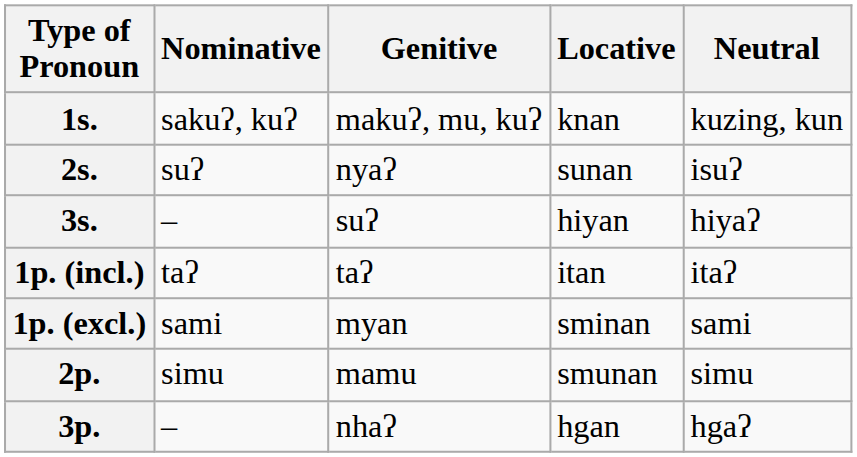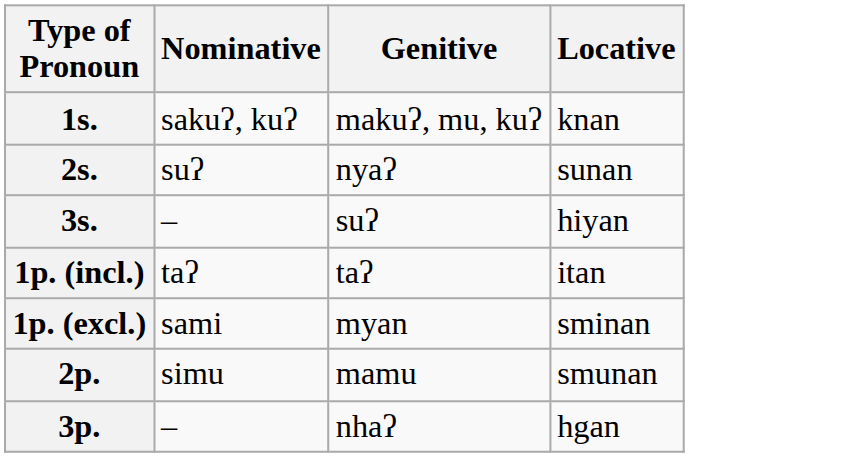- column: Neutral | kuzing, kun | isuʔ | hiyaʔ | itaʔ | sami | simu | hgaʔ
